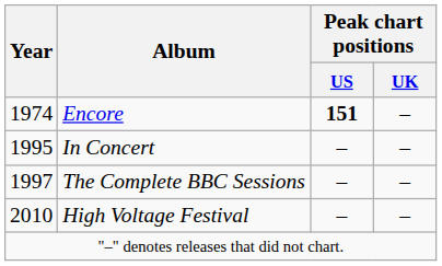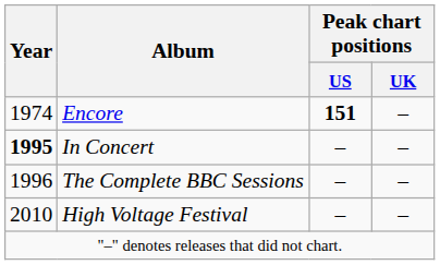In Concert | Year: normal -> bold
The Complete BBC Sessions | Year: 1997 -> 1996
